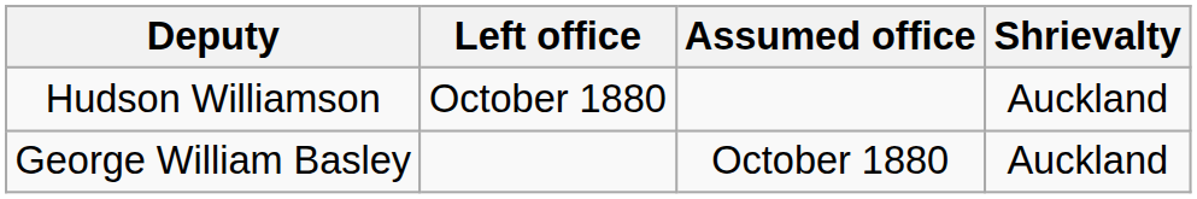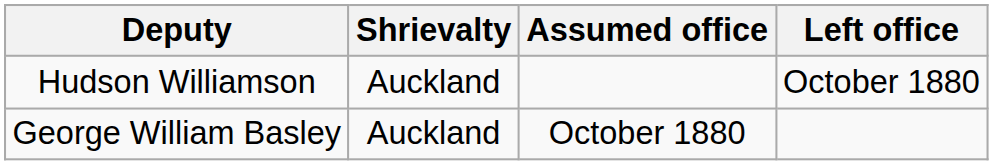columns swapped: Shrievalty <-> Left office
